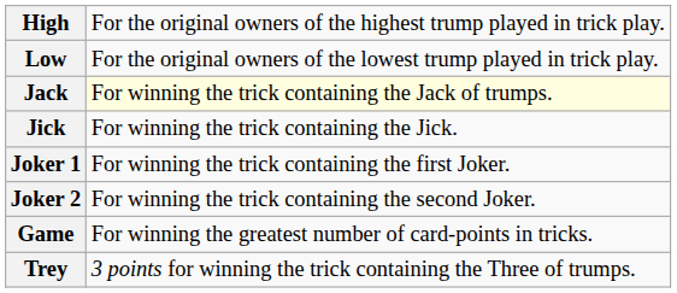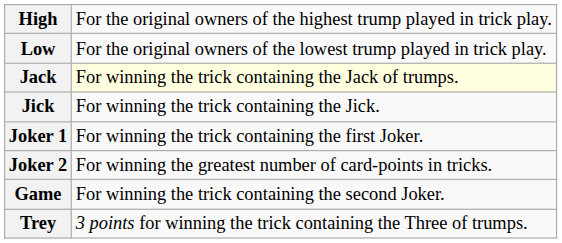Joker 2 | column 2: For winning the trick containing the second Joker. -> For winning the greatest number of card-points in tricks.
Game | column 2: For winning the greatest number of card-points in tricks. -> For winning the trick containing the second Joker.
